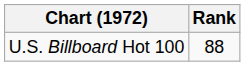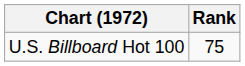U.S. Billboard Hot 100 | Rank: 88 -> 75
